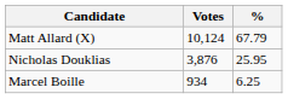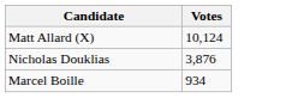- column: % | 67.79 | 25.95 | 6.25
